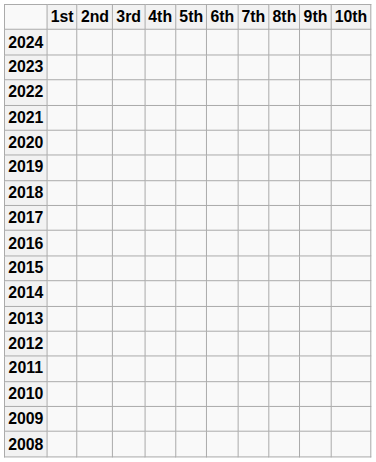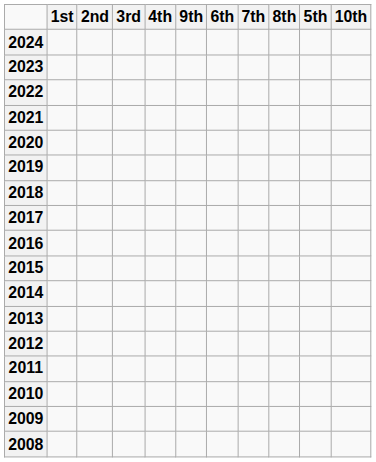columns swapped: 5th <-> 9th
